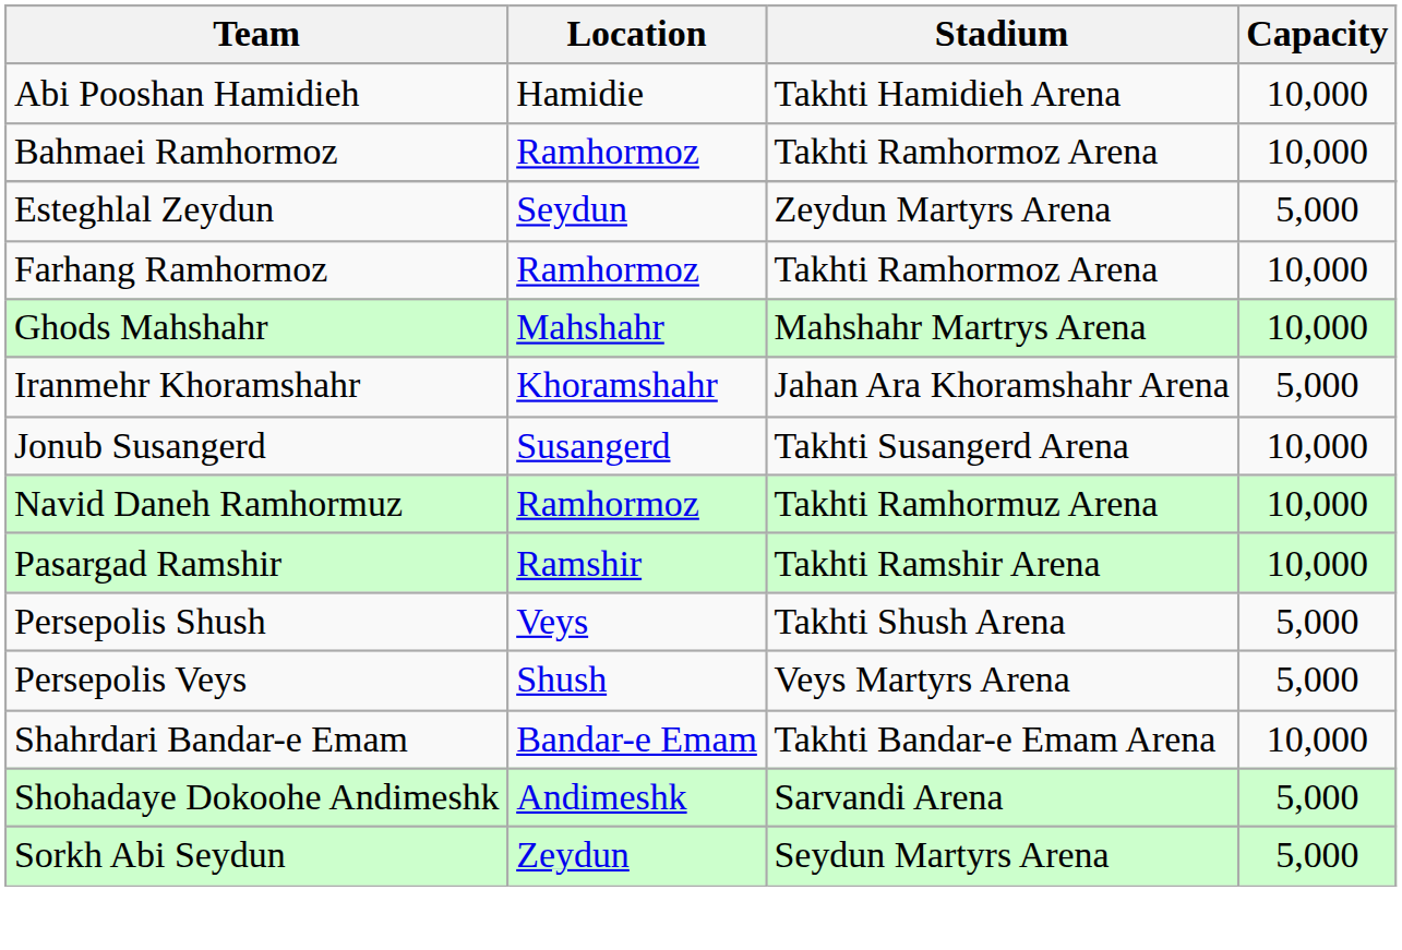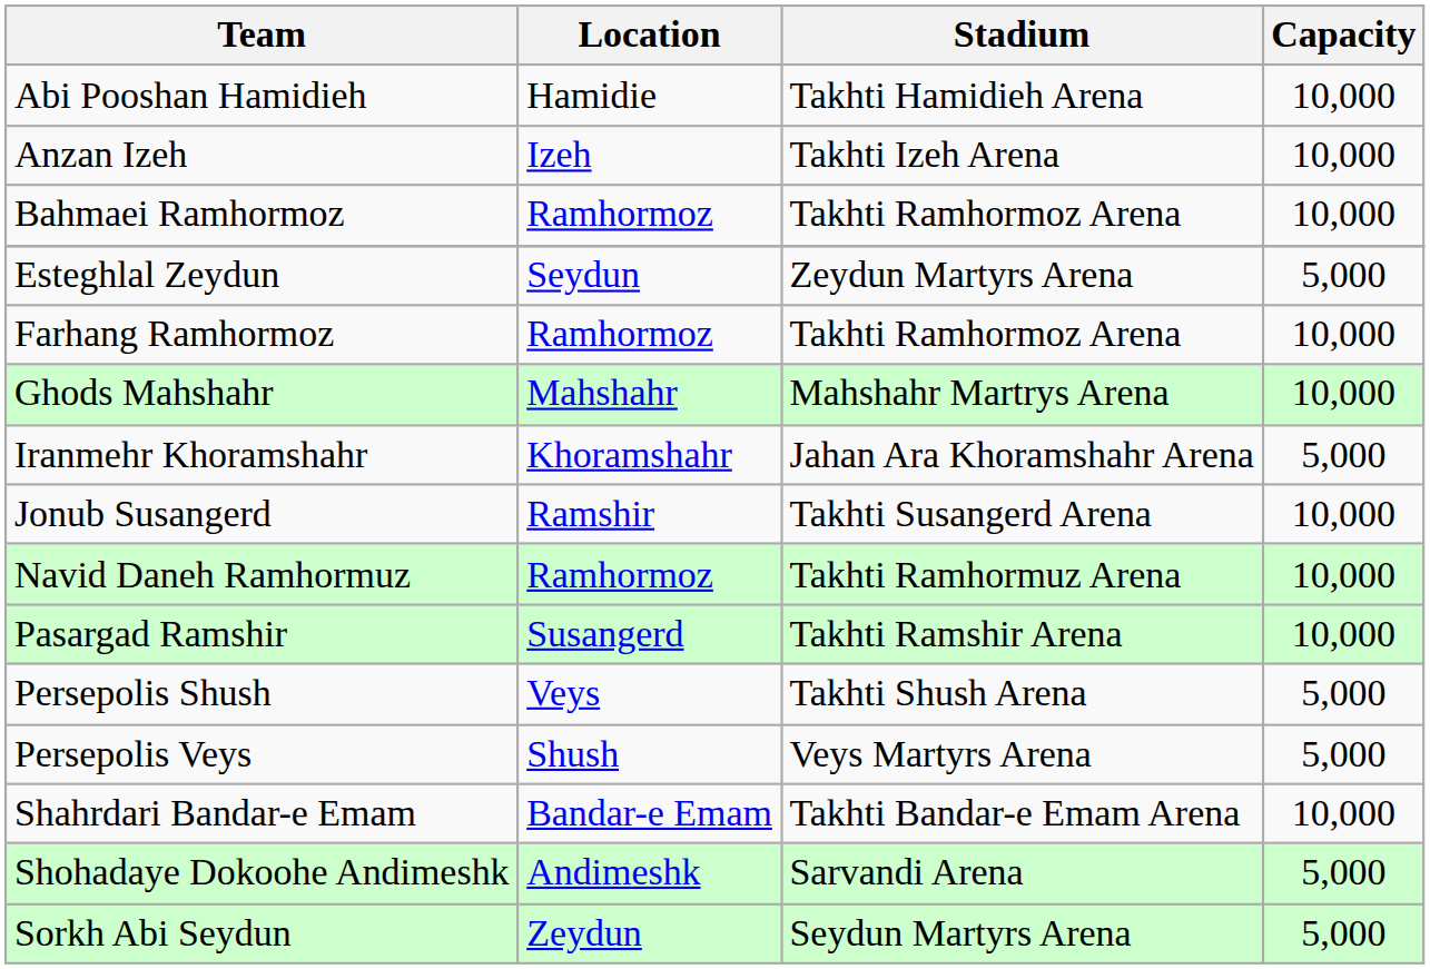+ row: Anzan Izeh | Izeh | Takhti Izeh Arena | 10,000
Jonub Susangerd | Location: Susangerd -> Ramshir
Pasargad Ramshir | Location: Ramshir -> Susangerd
